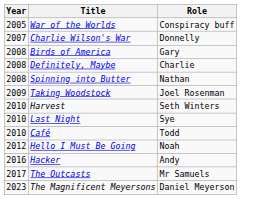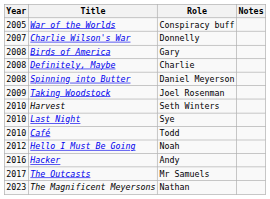+ column: Notes
Spinning into Butter | Role: Nathan -> Daniel Meyerson
The Magnificent Meyersons | Role: Daniel Meyerson -> Nathan
